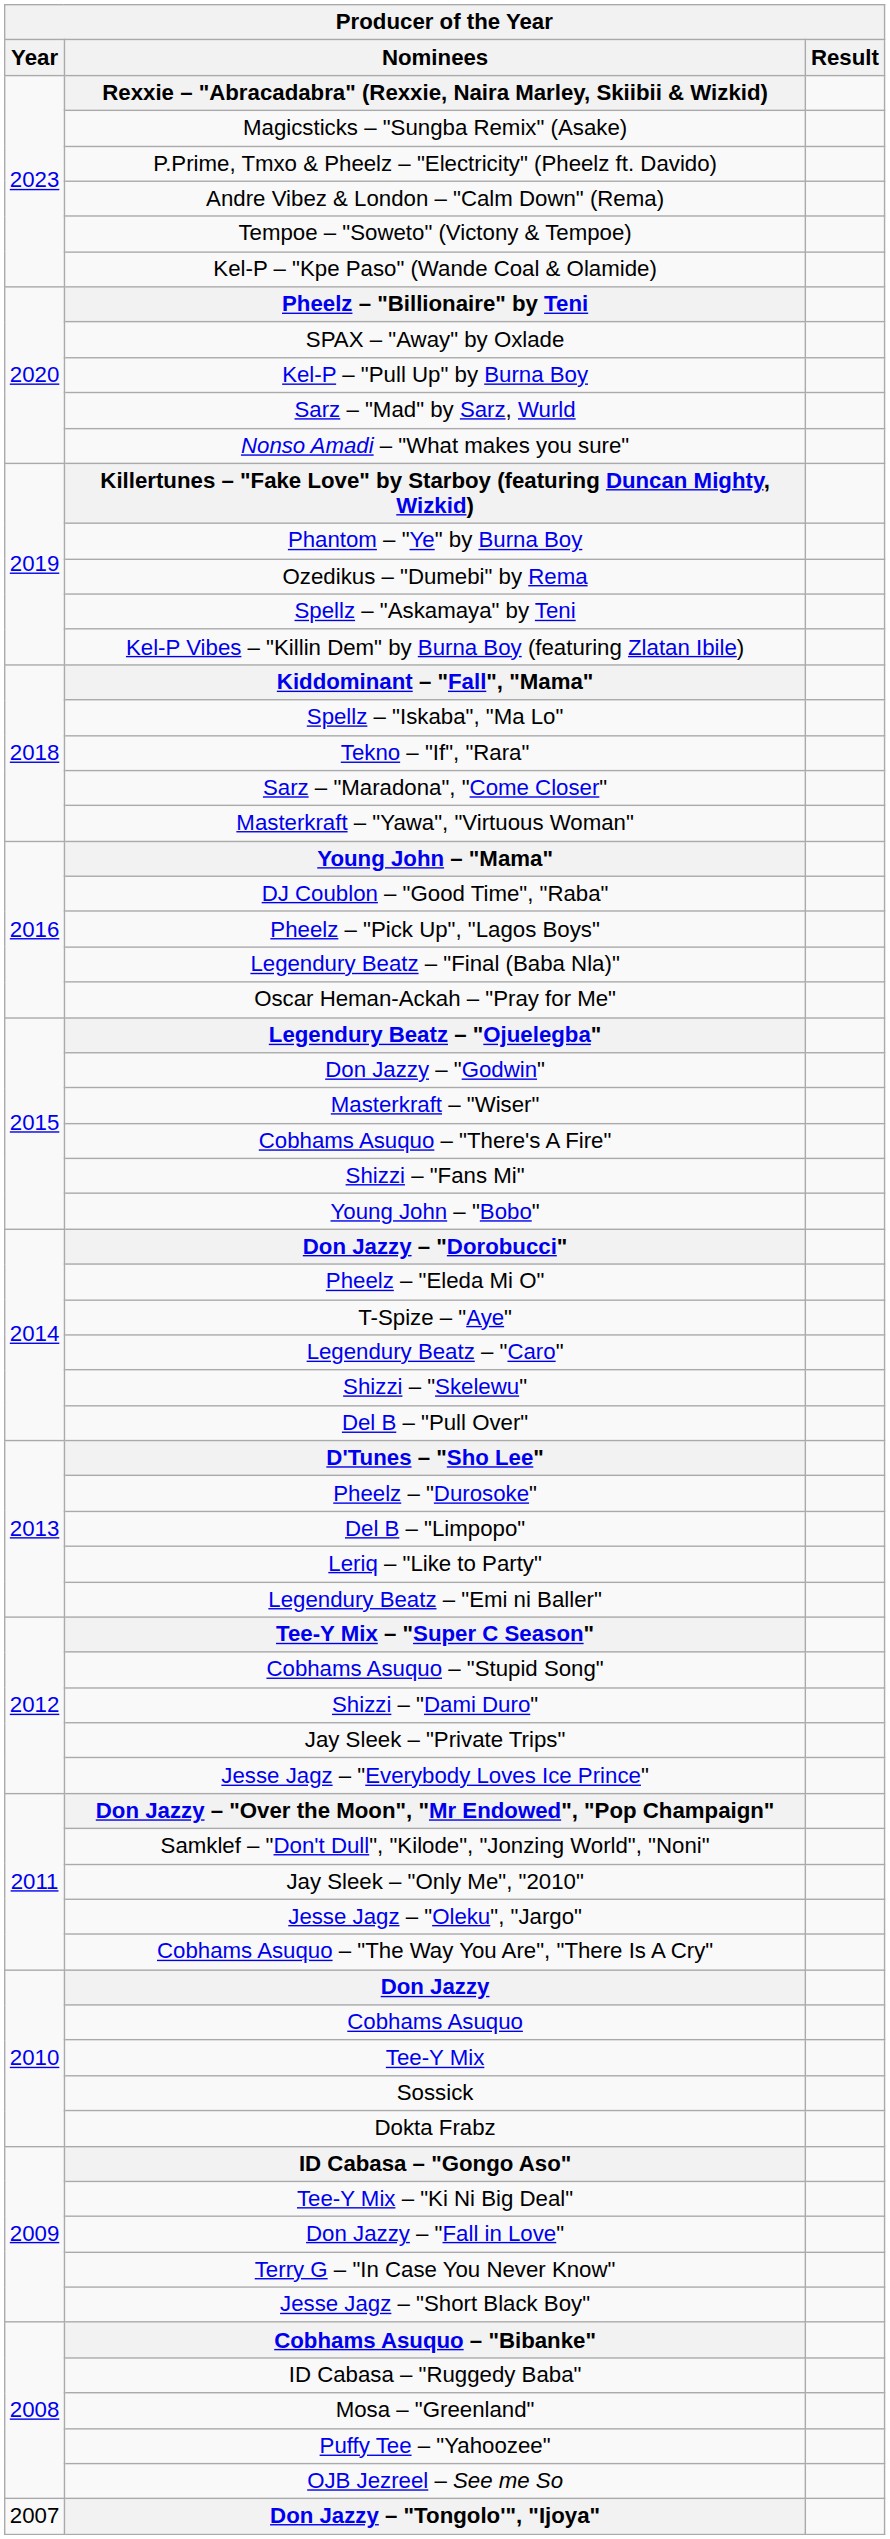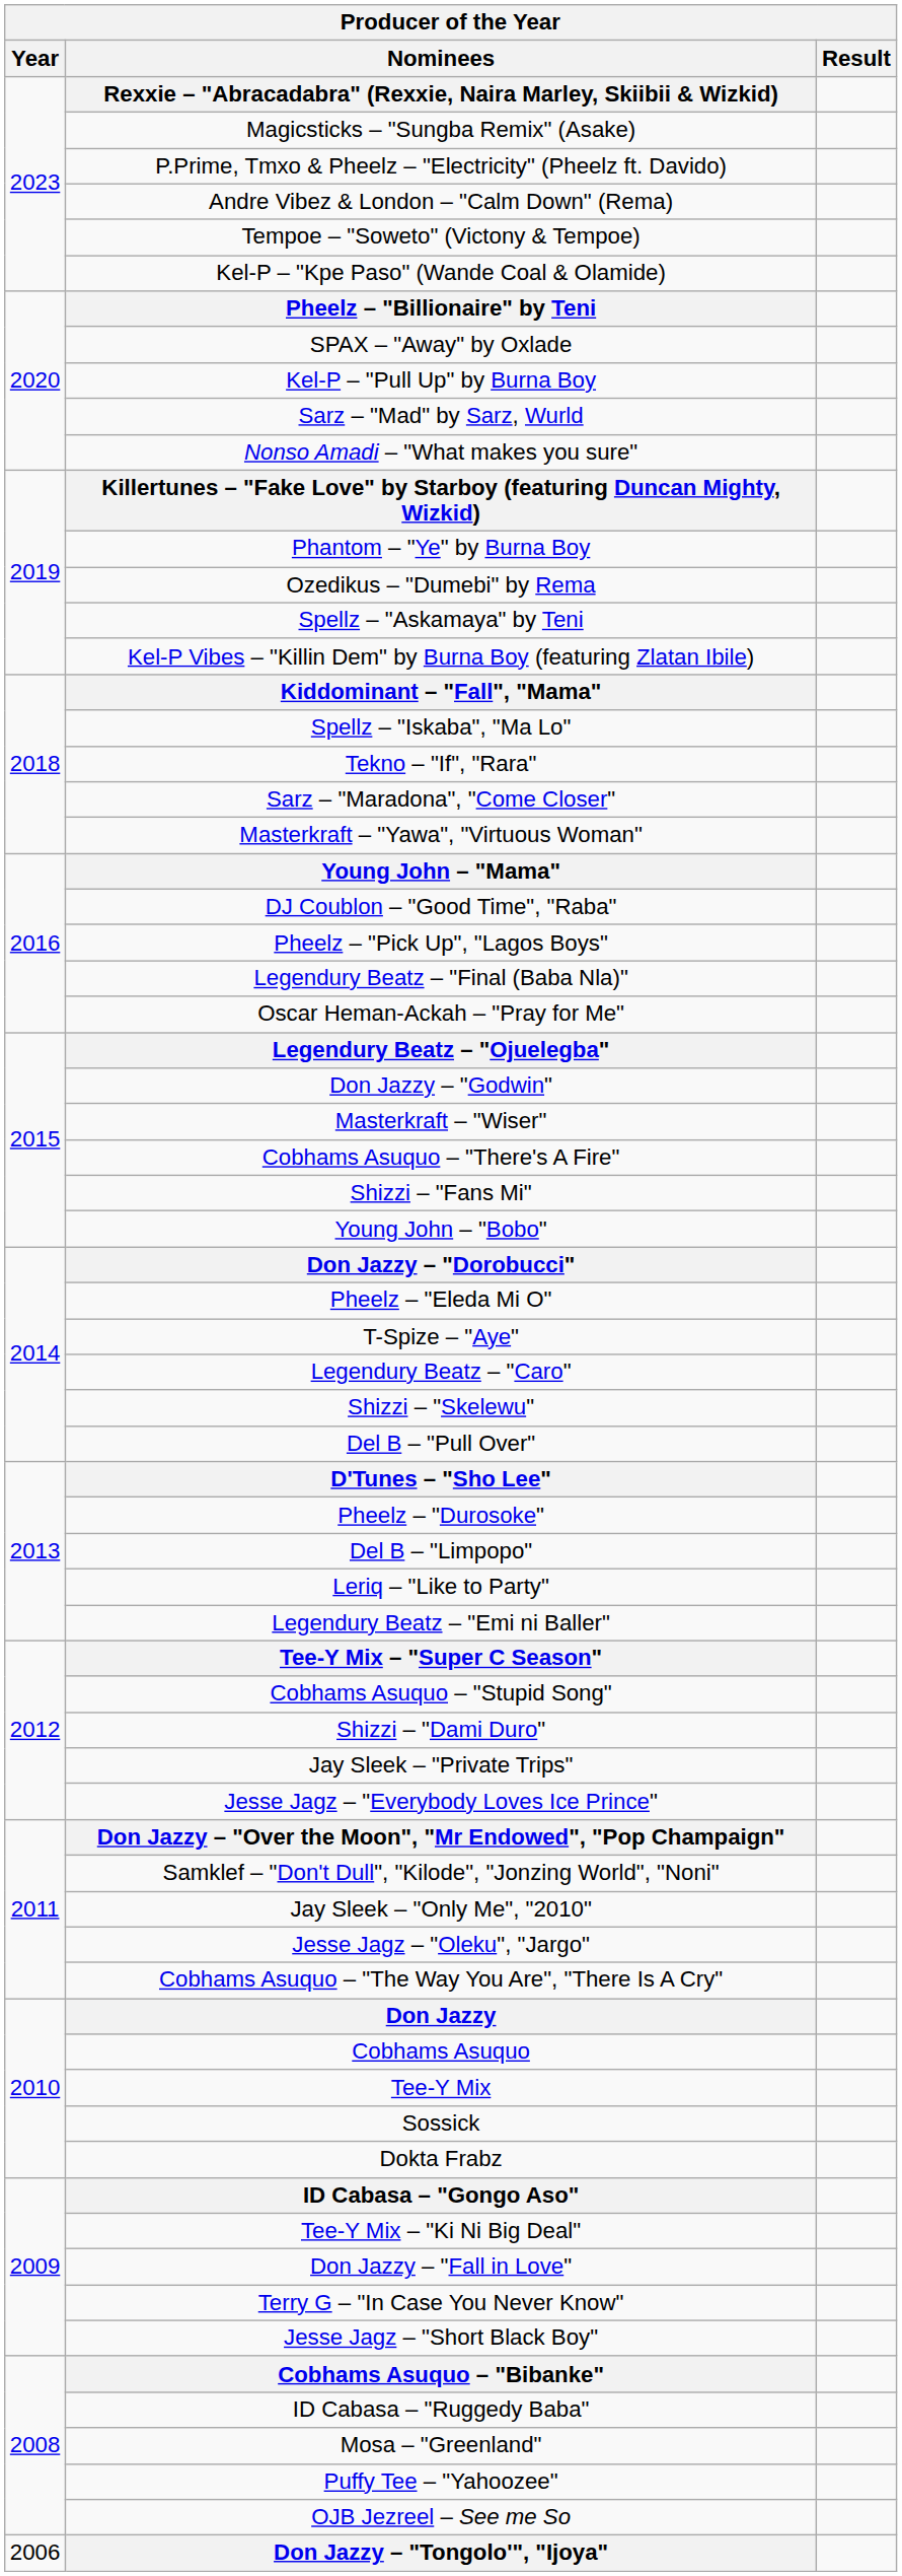Don Jazzy – "Tongolo'", "Ijoya" | Year: 2007 -> 2006
